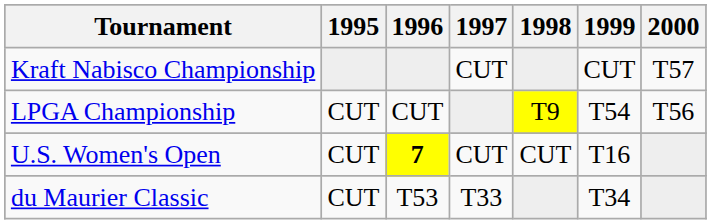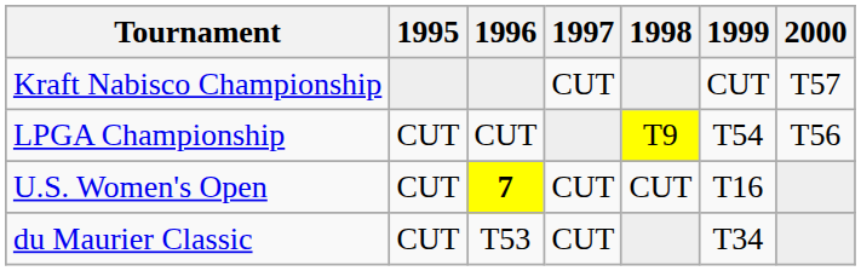du Maurier Classic | 1997: T33 -> CUT
